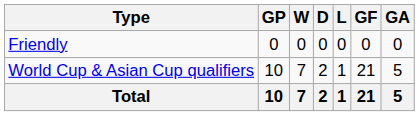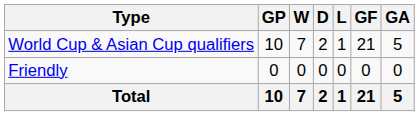rows swapped: Friendly <-> World Cup & Asian Cup qualifiers
